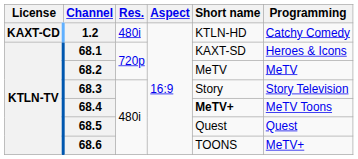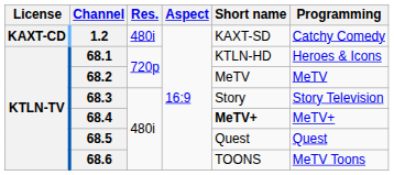1.2 | Short name: KTLN-HD -> KAXT-SD
68.1 | Short name: KAXT-SD -> KTLN-HD
68.4 | Programming: MeTV Toons -> MeTV+
68.6 | Programming: MeTV+ -> MeTV Toons
